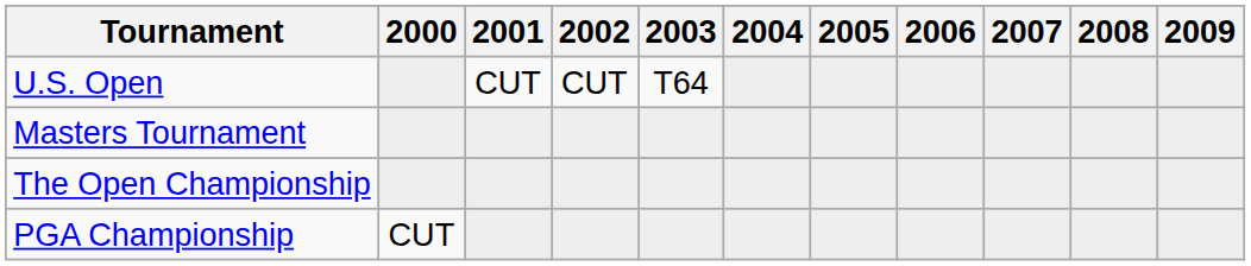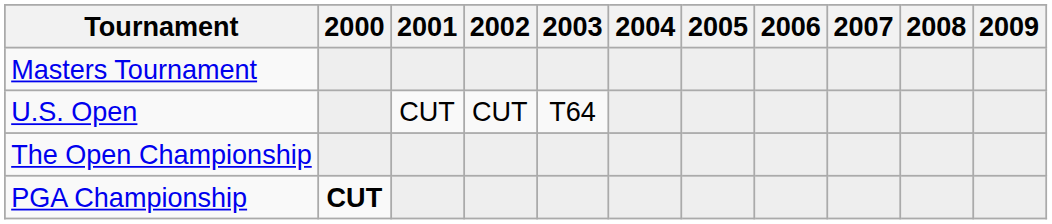rows swapped: Masters Tournament <-> U.S. Open
PGA Championship | 2000: normal -> bold
